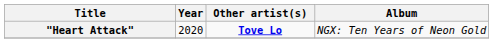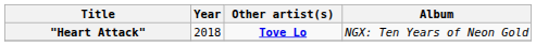"Heart Attack" | Year: 2020 -> 2018
